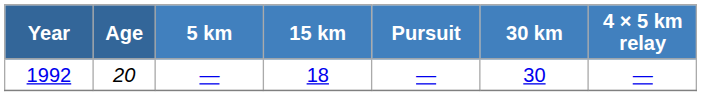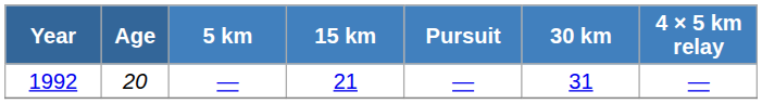1992 | 15 km: 18 -> 21
1992 | 30 km: 30 -> 31
